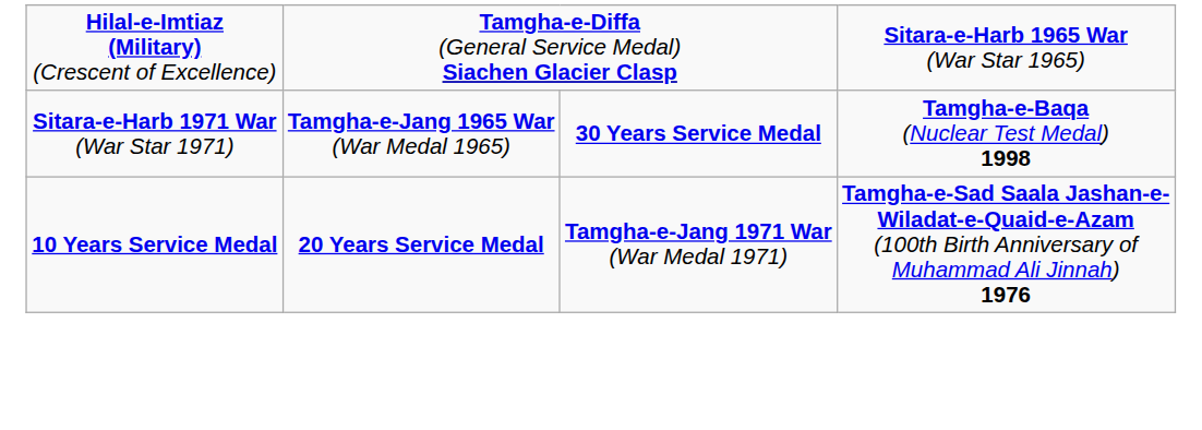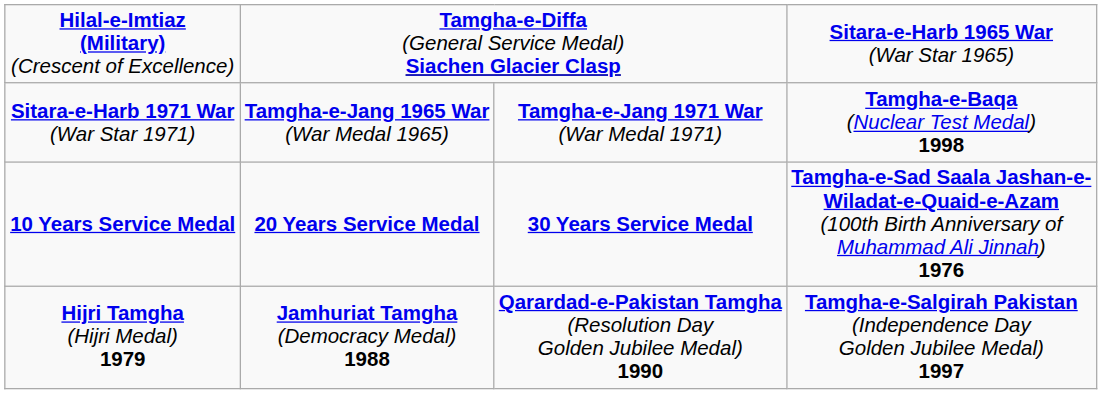Sitara-e-Harb 1971 War (War Star 1971) | column 3: 30 Years Service Medal -> Tamgha-e-Jang 1971 War (War Medal 1971)
10 Years Service Medal | column 3: Tamgha-e-Jang 1971 War (War Medal 1971) -> 30 Years Service Medal
+ row: Hijri Tamgha (Hijri Medal) 1979 | Jamhuriat Tamgha (Democracy Medal) 1988 | Qarardad-e-Pakistan Tamgha (Resolution Day Golden Jubilee Medal) 1990 | Tamgha-e-Salgirah Pakistan (Independence Day Golden Jubilee Medal) 1997
